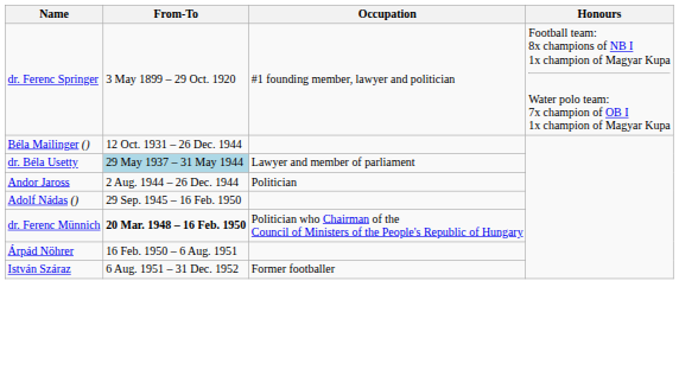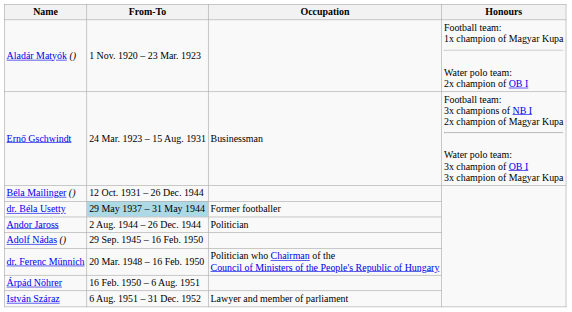- row: dr. Ferenc Springer | 3 May 1899 – 29 Oct. 1920 | #1 founding member, lawyer and politician | Football team: 8x champions of NB I 1x champion of Magyar Kupa Water polo team: 7x champion of OB I 1x champion of Magyar Kupa
+ row: Aladár Matyók () | 1 Nov. 1920 – 23 Mar. 1923 | Football team: 1x champion of Magyar Kupa Water polo team: 2x champion of OB I
+ row: Ernő Gschwindt | 24 Mar. 1923 – 15 Aug. 1931 | Businessman | Football team: 3x champions of NB I 2x champion of Magyar Kupa Water polo team: 3x champion of OB I 3x champion of Magyar Kupa
dr. Béla Usetty | Occupation: Lawyer and member of parliament -> Former footballer
dr. Ferenc Münnich | From-To: bold -> normal
István Száraz | Occupation: Former footballer -> Lawyer and member of parliament
